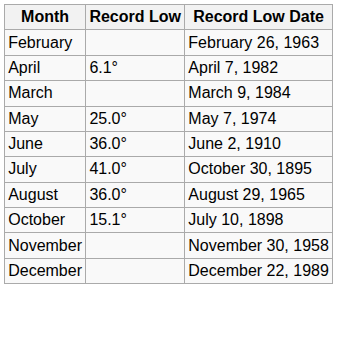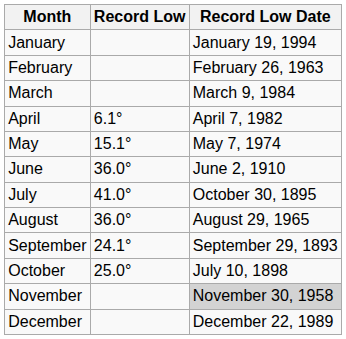+ row: January | January 19, 1994
rows swapped: March <-> April
May | Record Low: 25.0° -> 15.1°
+ row: September | 24.1° | September 29, 1893
October | Record Low: 15.1° -> 25.0°
November | Record Low Date: no background -> lightgrey background
